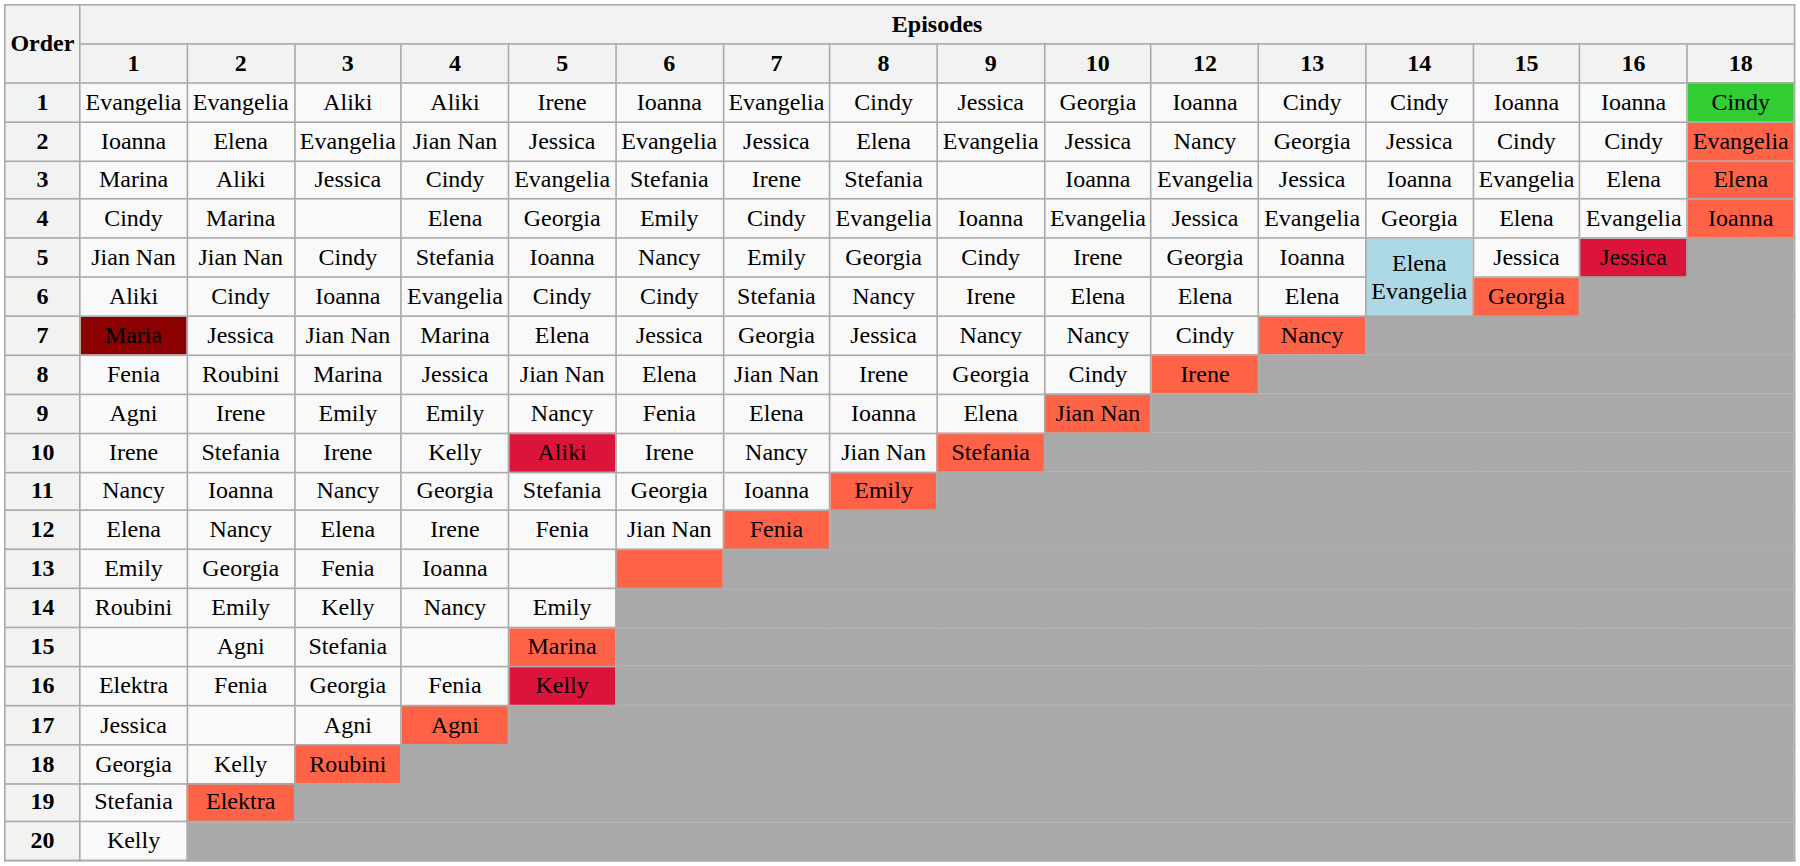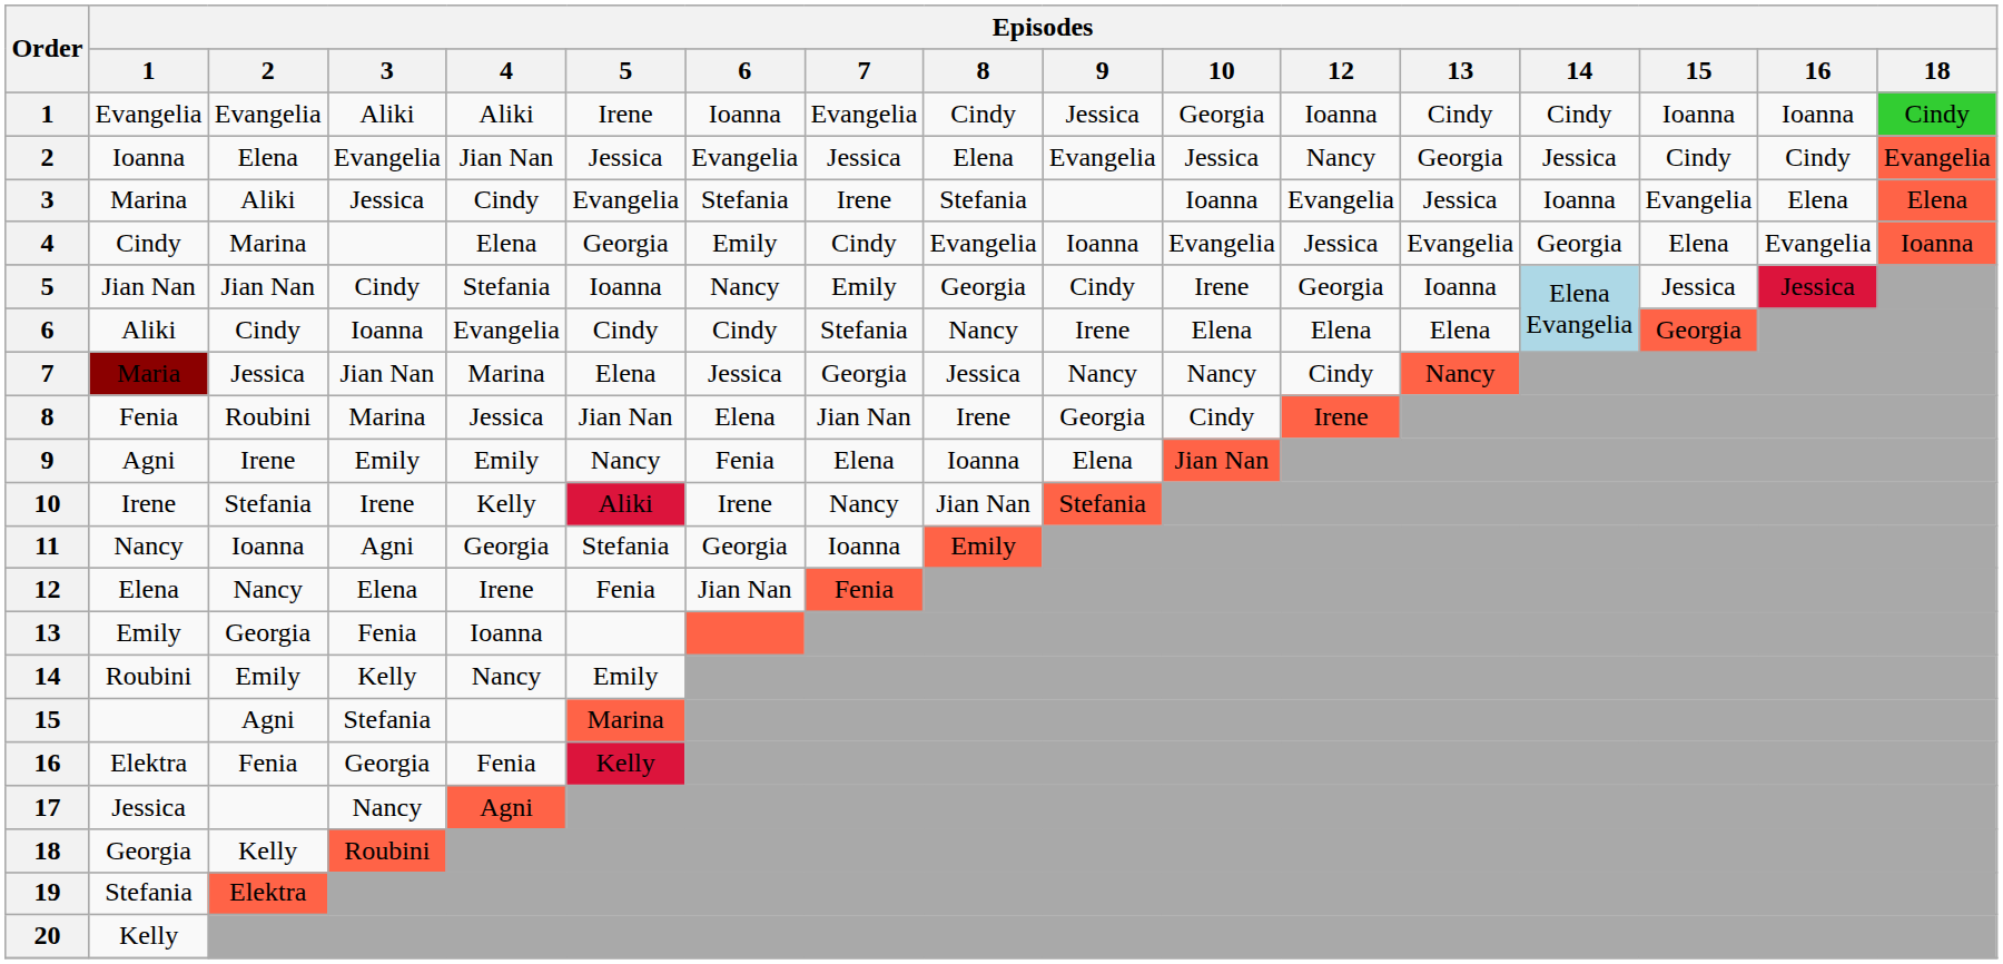11 | Episodes / 3: Nancy -> Agni
17 | Episodes / 3: Agni -> Nancy
